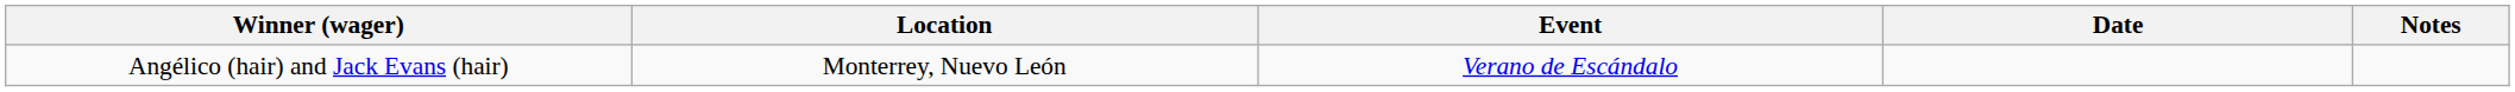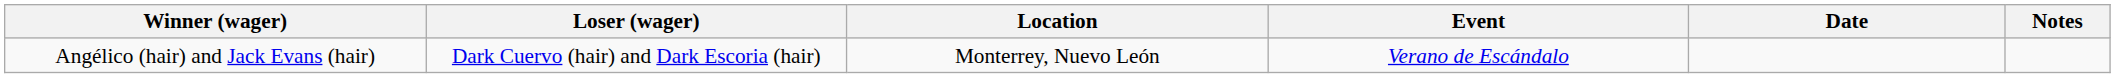+ column: Loser (wager) | Dark Cuervo (hair) and Dark Escoria (hair)
